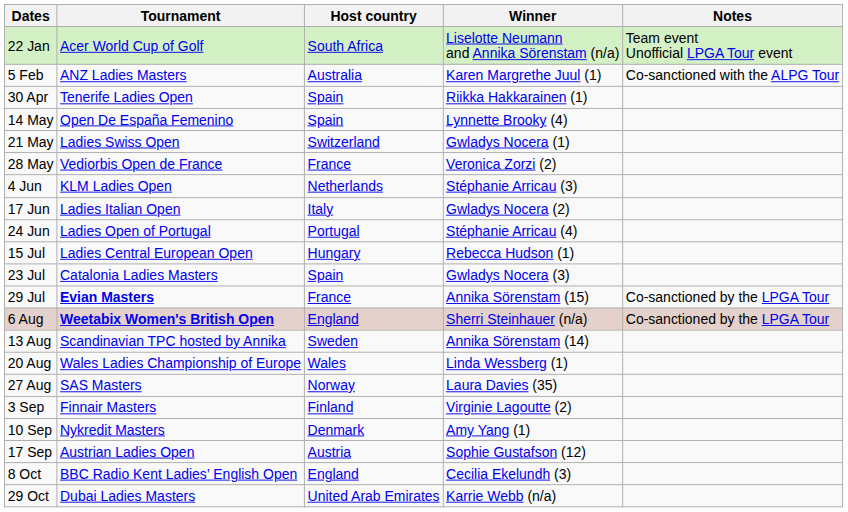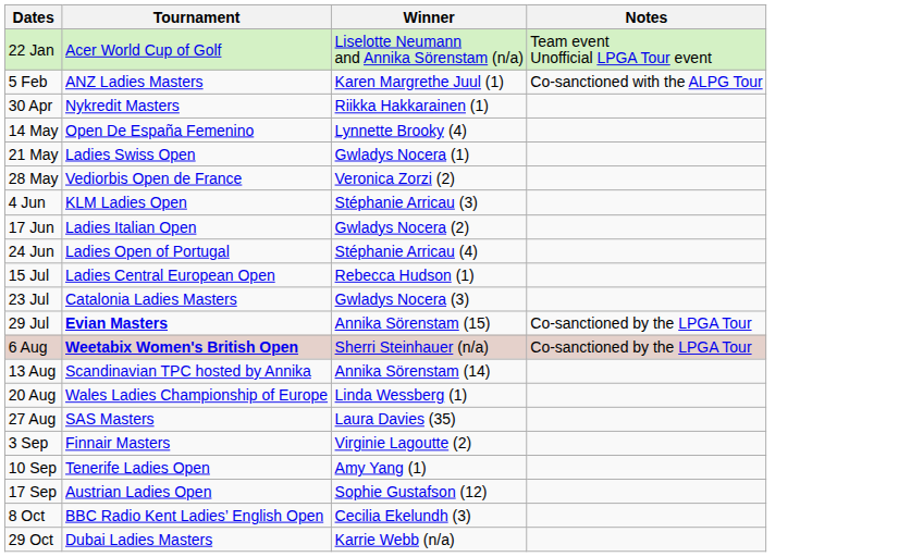- column: Host country | South Africa | Australia | Spain | Spain | Switzerland | France | Netherlands | Italy | Portugal | Hungary | Spain | France | England | Sweden | Wales | Norway | Finland | Denmark | Austria | England | United Arab Emirates
30 Apr | Tournament: Tenerife Ladies Open -> Nykredit Masters
10 Sep | Tournament: Nykredit Masters -> Tenerife Ladies Open
